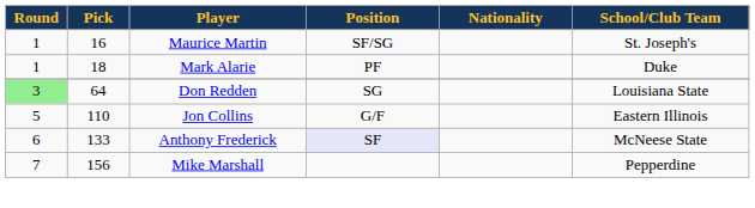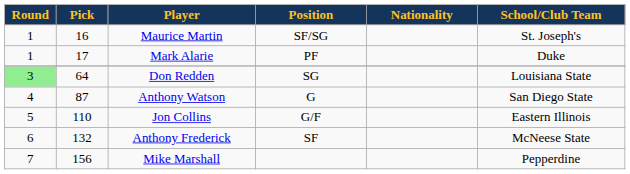Mark Alarie | Pick: 18 -> 17
+ row: 4 | 87 | Anthony Watson | G | San Diego State
Anthony Frederick | Pick: 133 -> 132
Anthony Frederick | Position: lavender background -> no background
